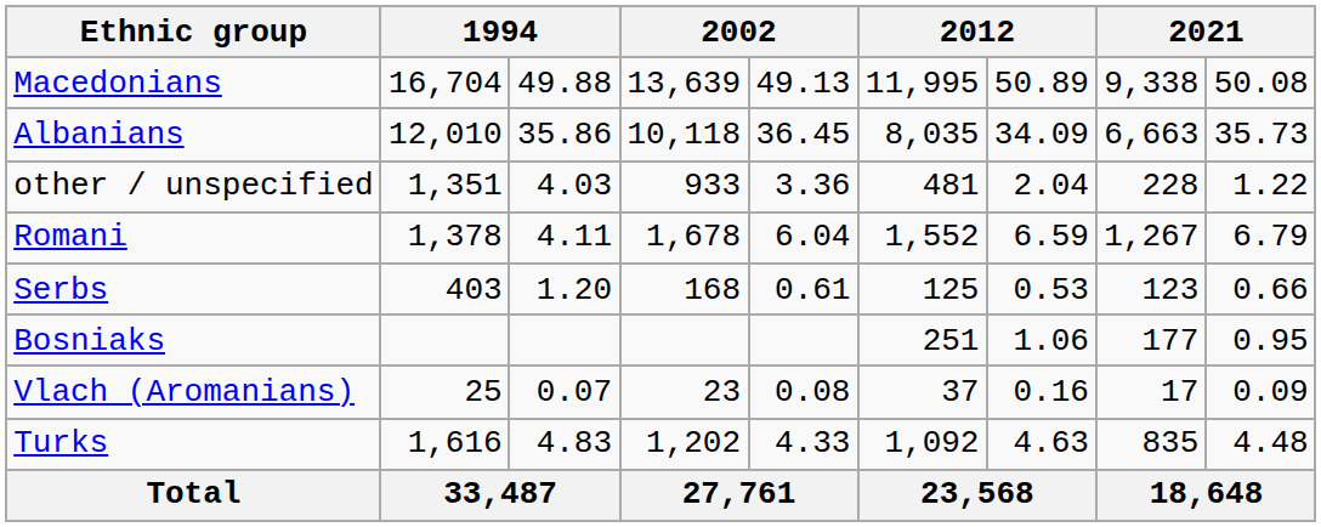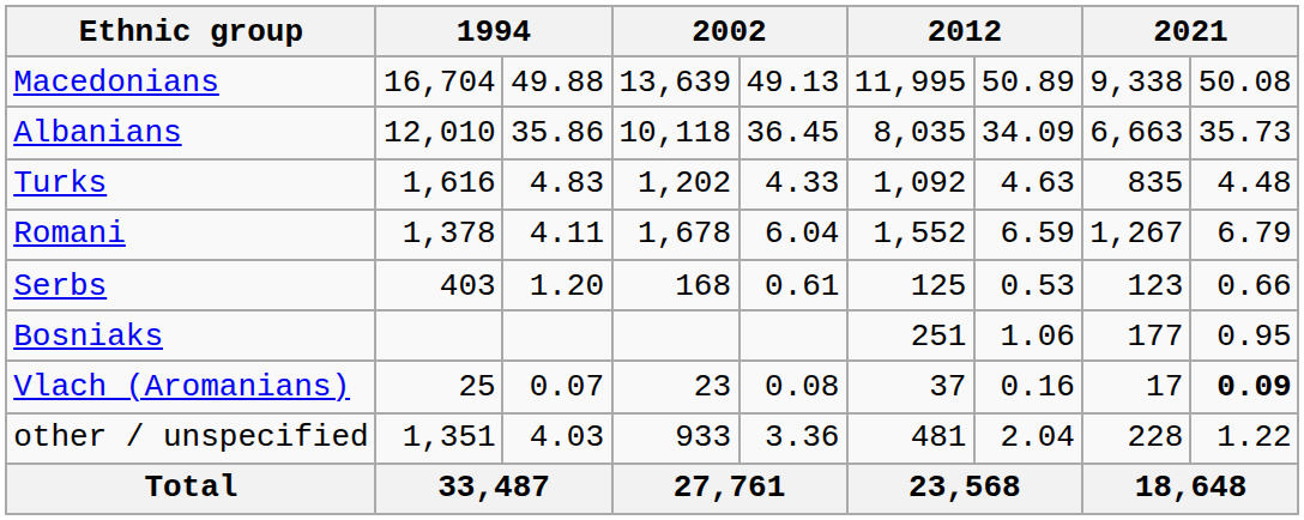rows swapped: Turks <-> other / unspecified
Vlach (Aromanians) | column 9: normal -> bold
